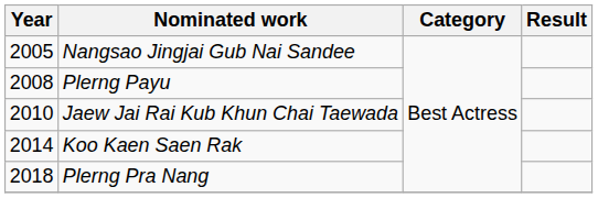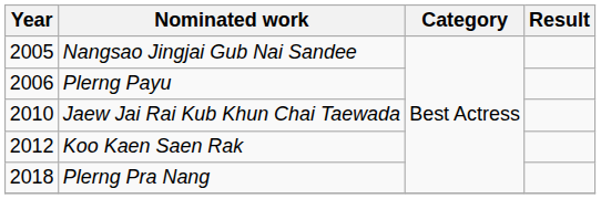Plerng Payu | Year: 2008 -> 2006
Koo Kaen Saen Rak | Year: 2014 -> 2012
